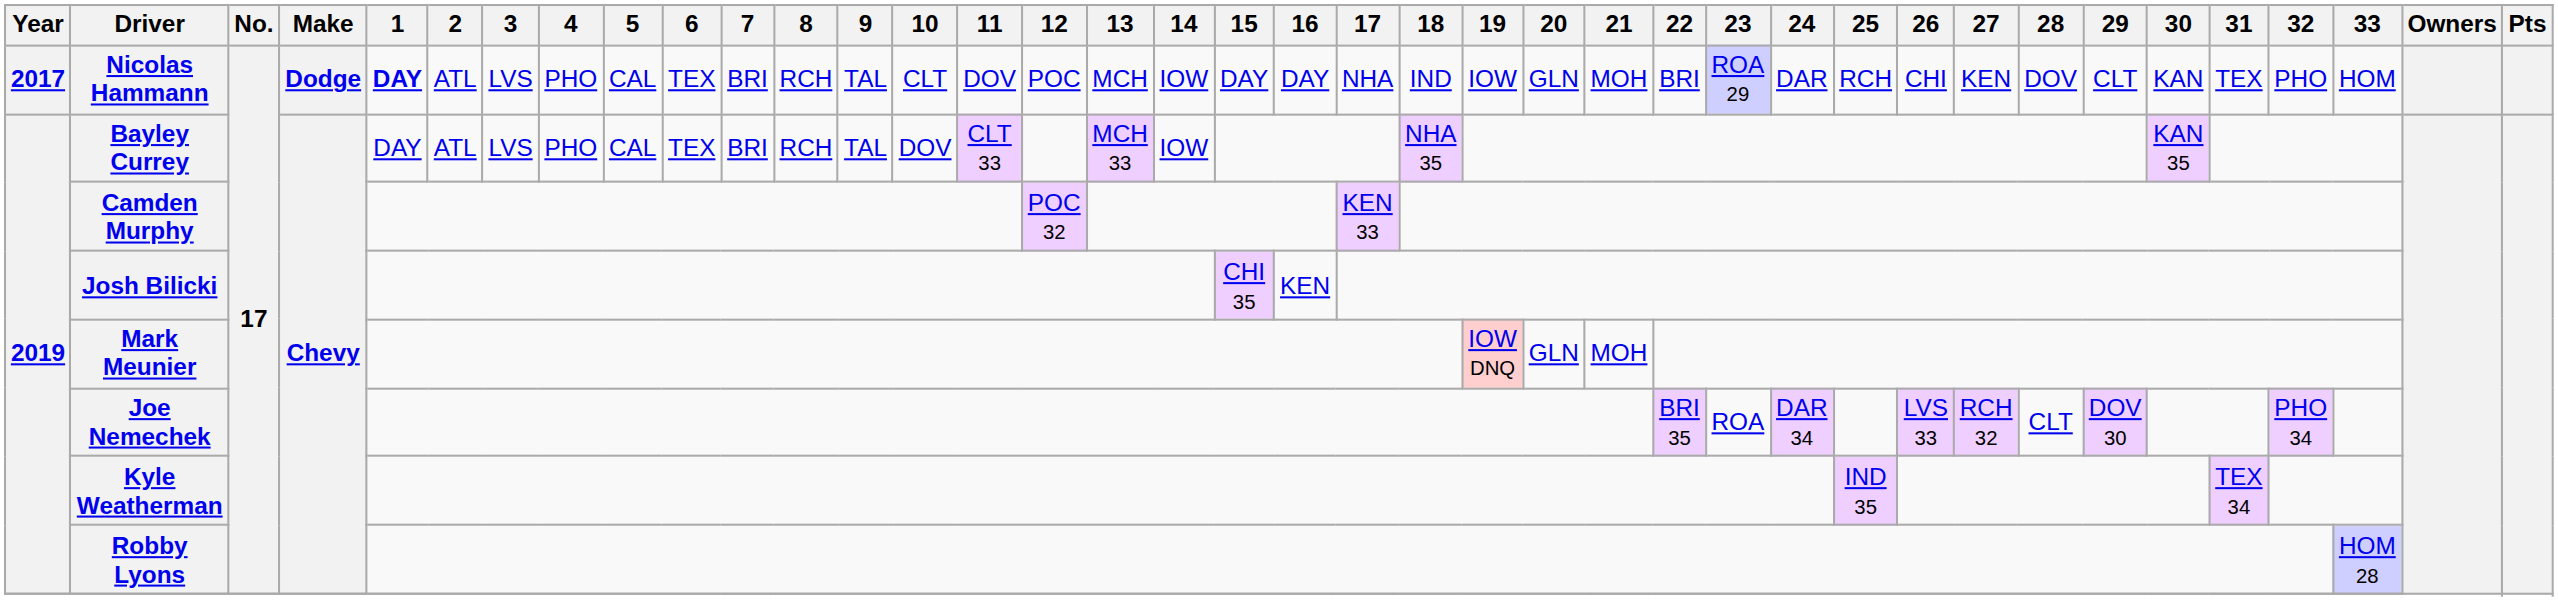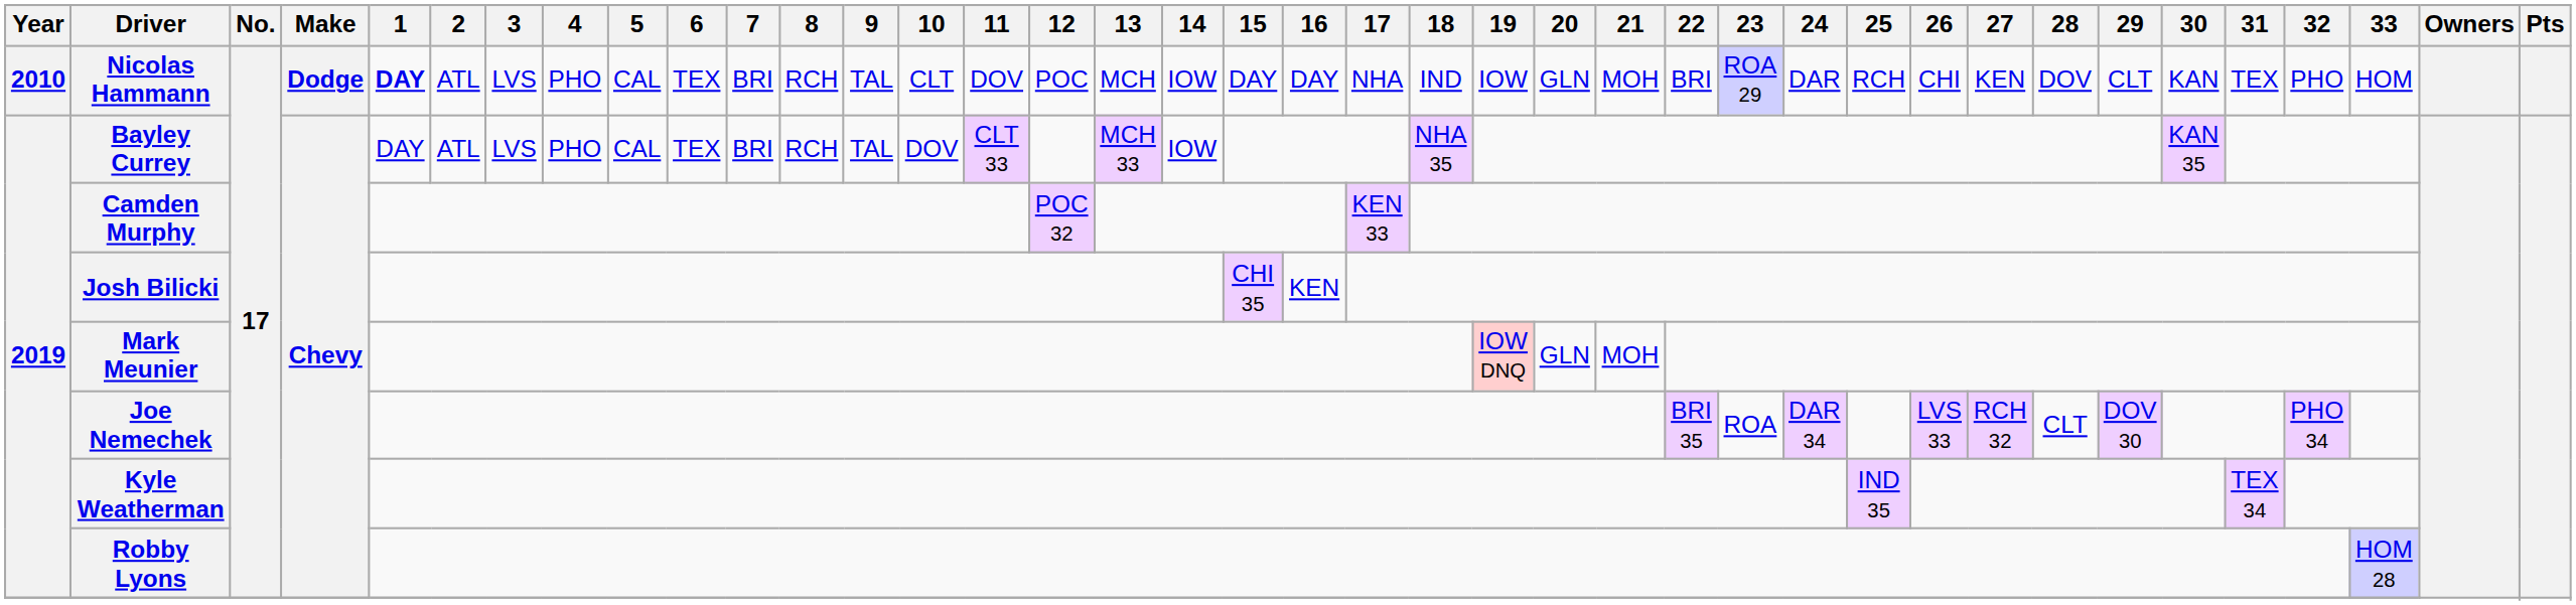Nicolas Hammann | Year: 2017 -> 2010
